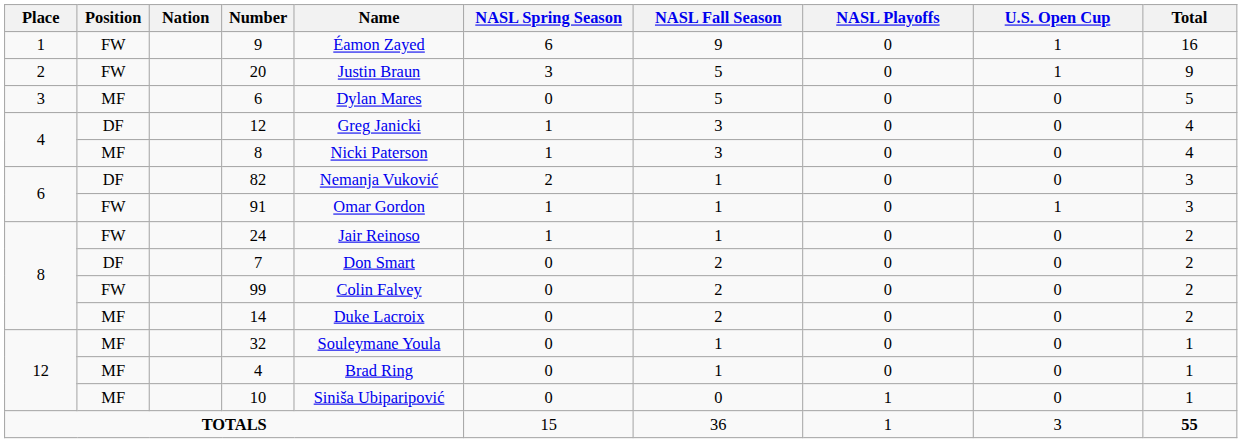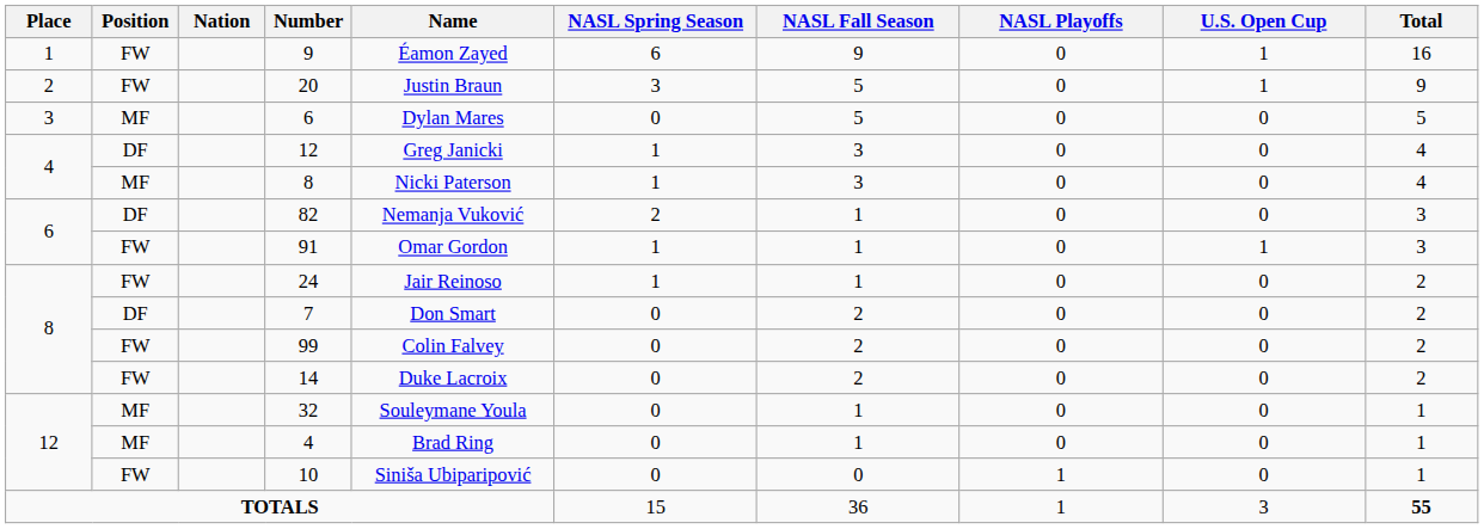14 | Position: MF -> FW
10 | Position: MF -> FW
